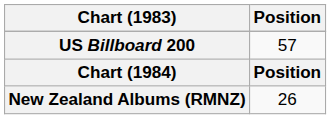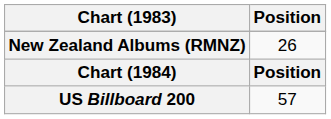rows swapped: New Zealand Albums (RMNZ) <-> US Billboard 200
